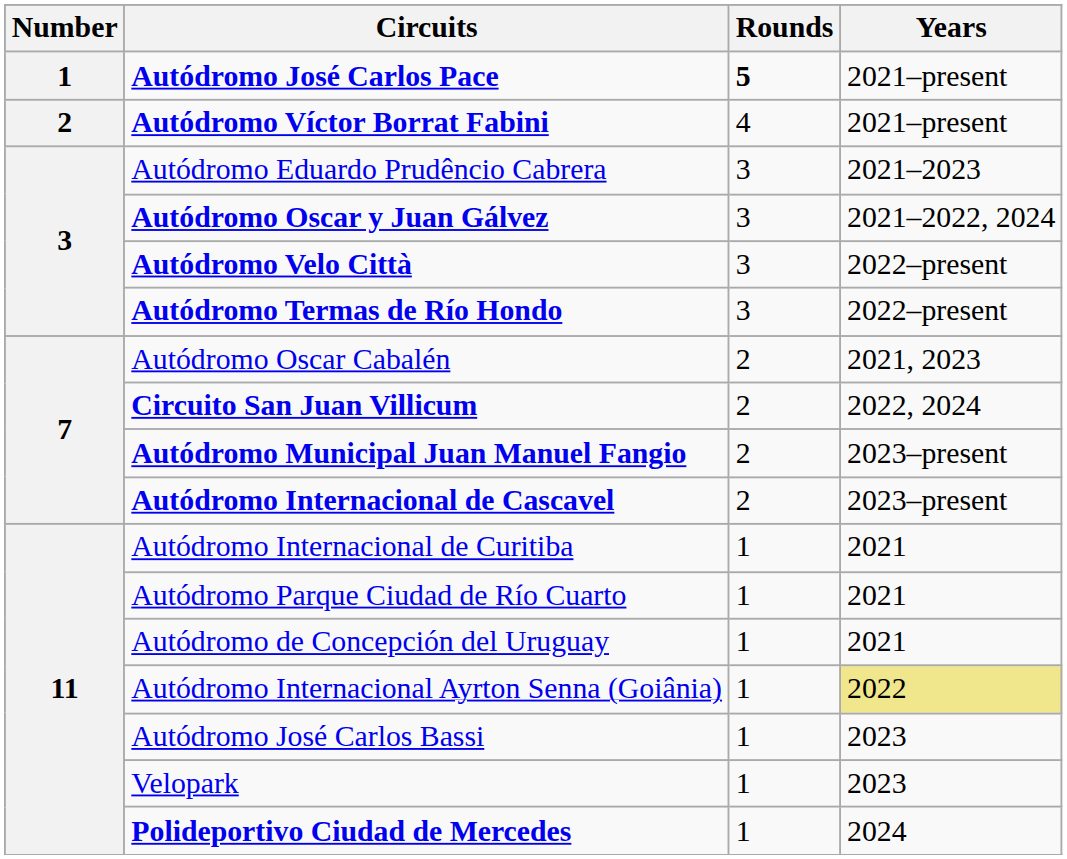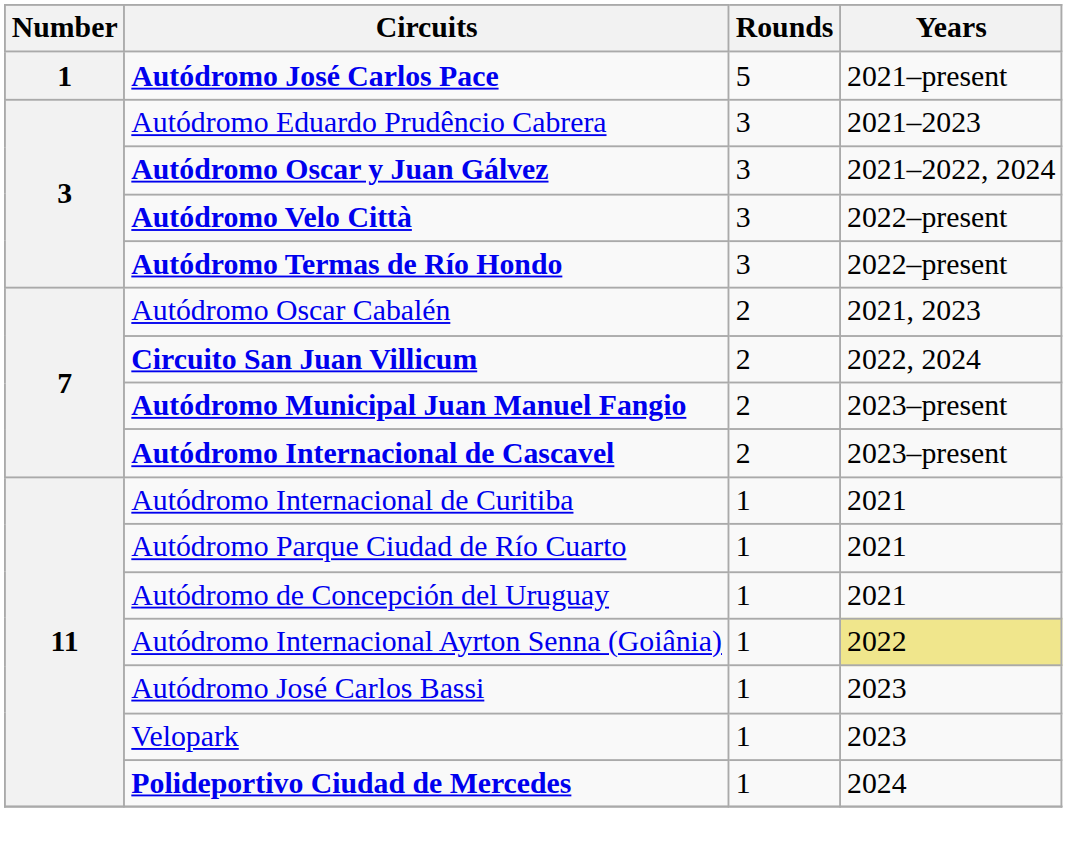Autódromo José Carlos Pace | Rounds: bold -> normal
- row: 2 | Autódromo Víctor Borrat Fabini | 4 | 2021–present
